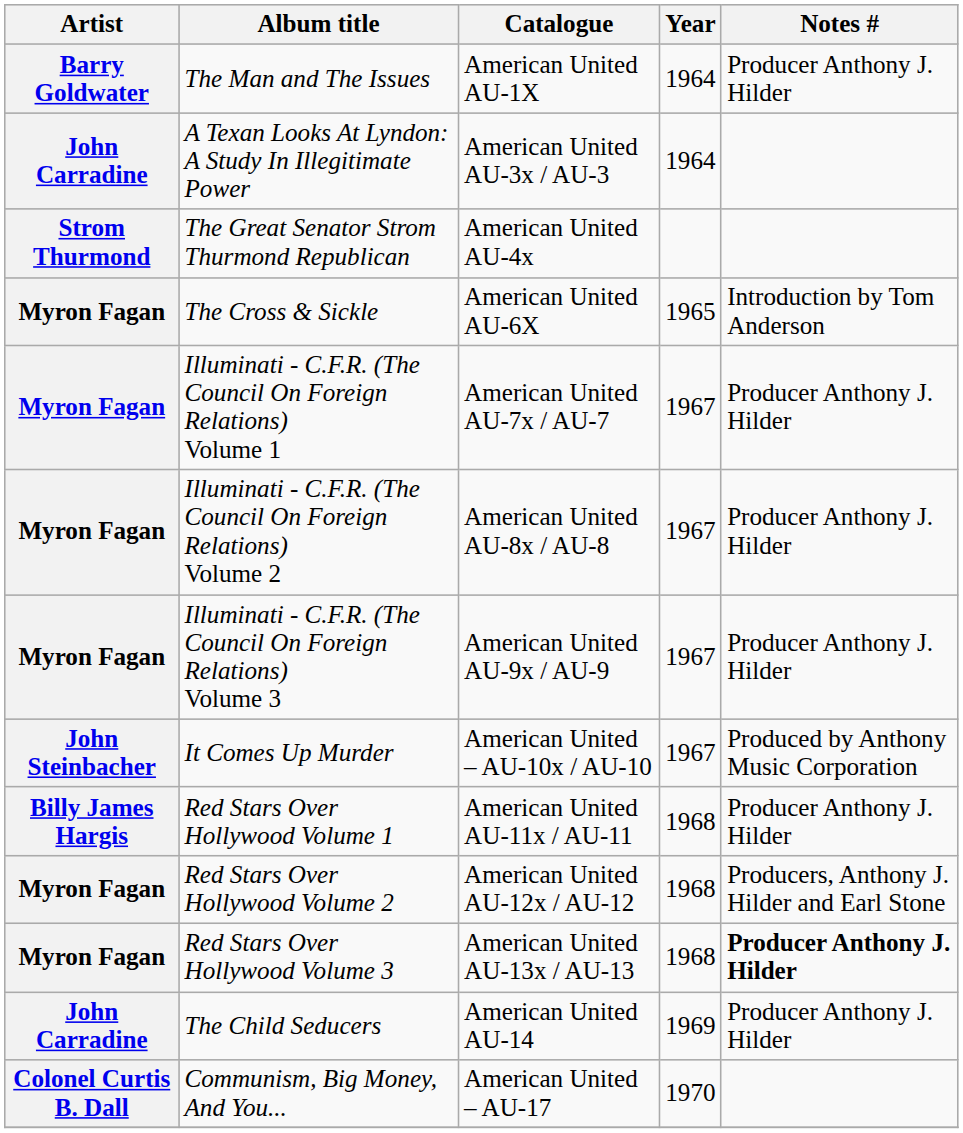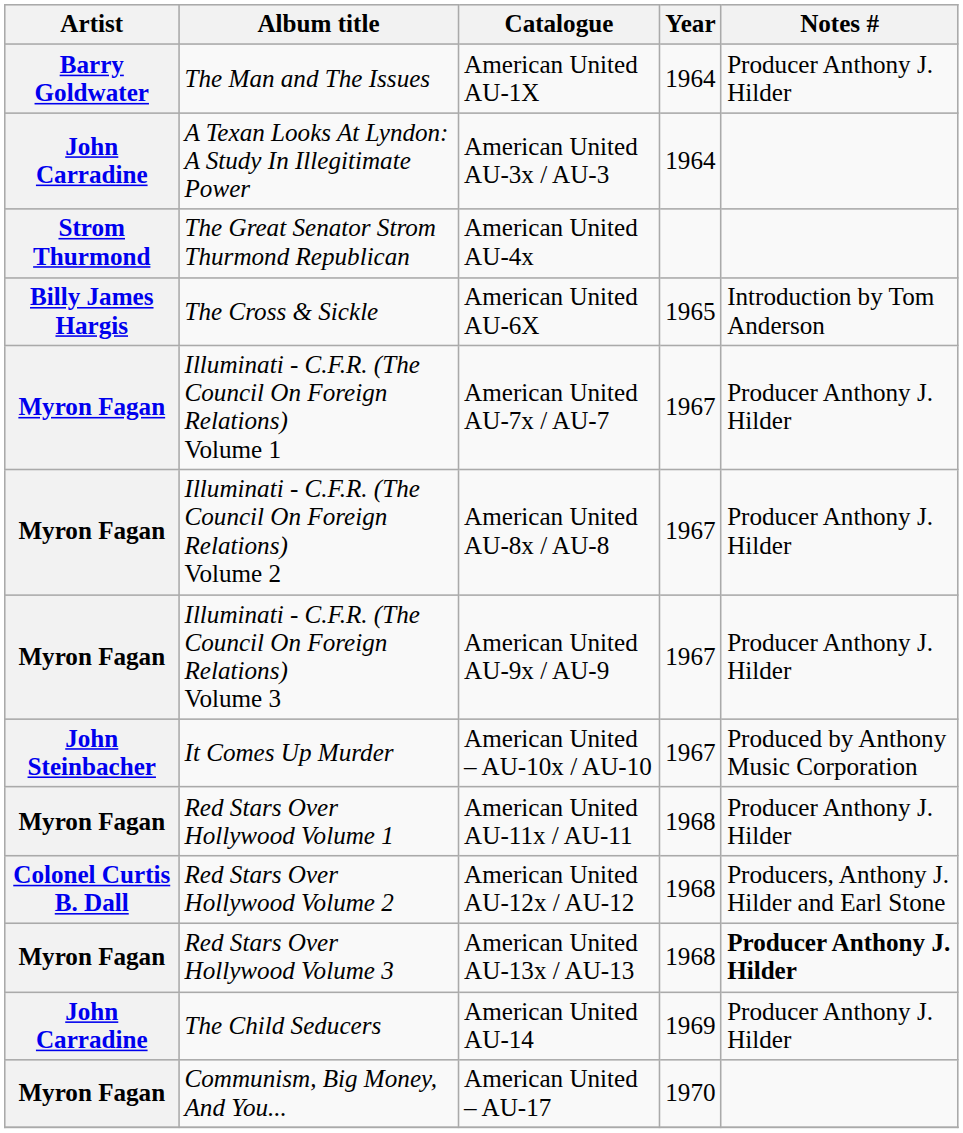The Cross & Sickle | Artist: Myron Fagan -> Billy James Hargis
Red Stars Over Hollywood Volume 1 | Artist: Billy James Hargis -> Myron Fagan
Red Stars Over Hollywood Volume 2 | Artist: Myron Fagan -> Colonel Curtis B. Dall
Communism, Big Money, And You... | Artist: Colonel Curtis B. Dall -> Myron Fagan
